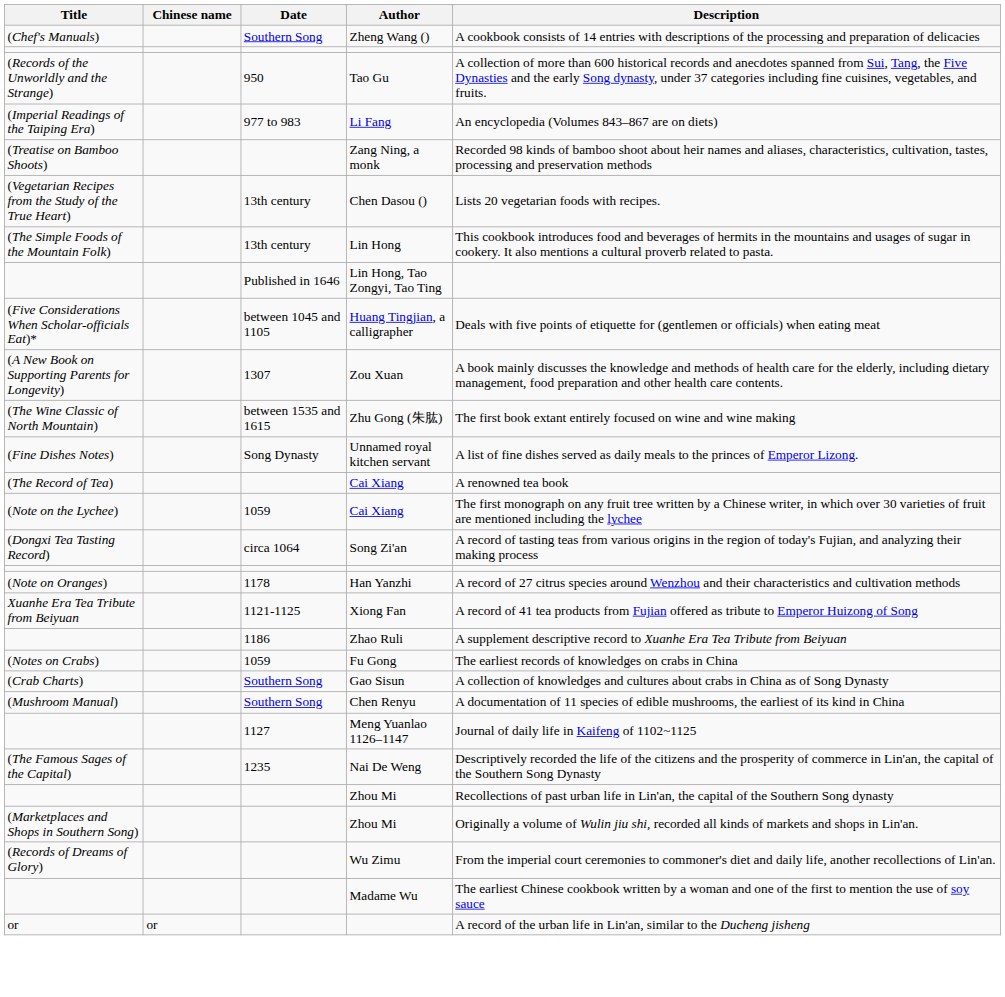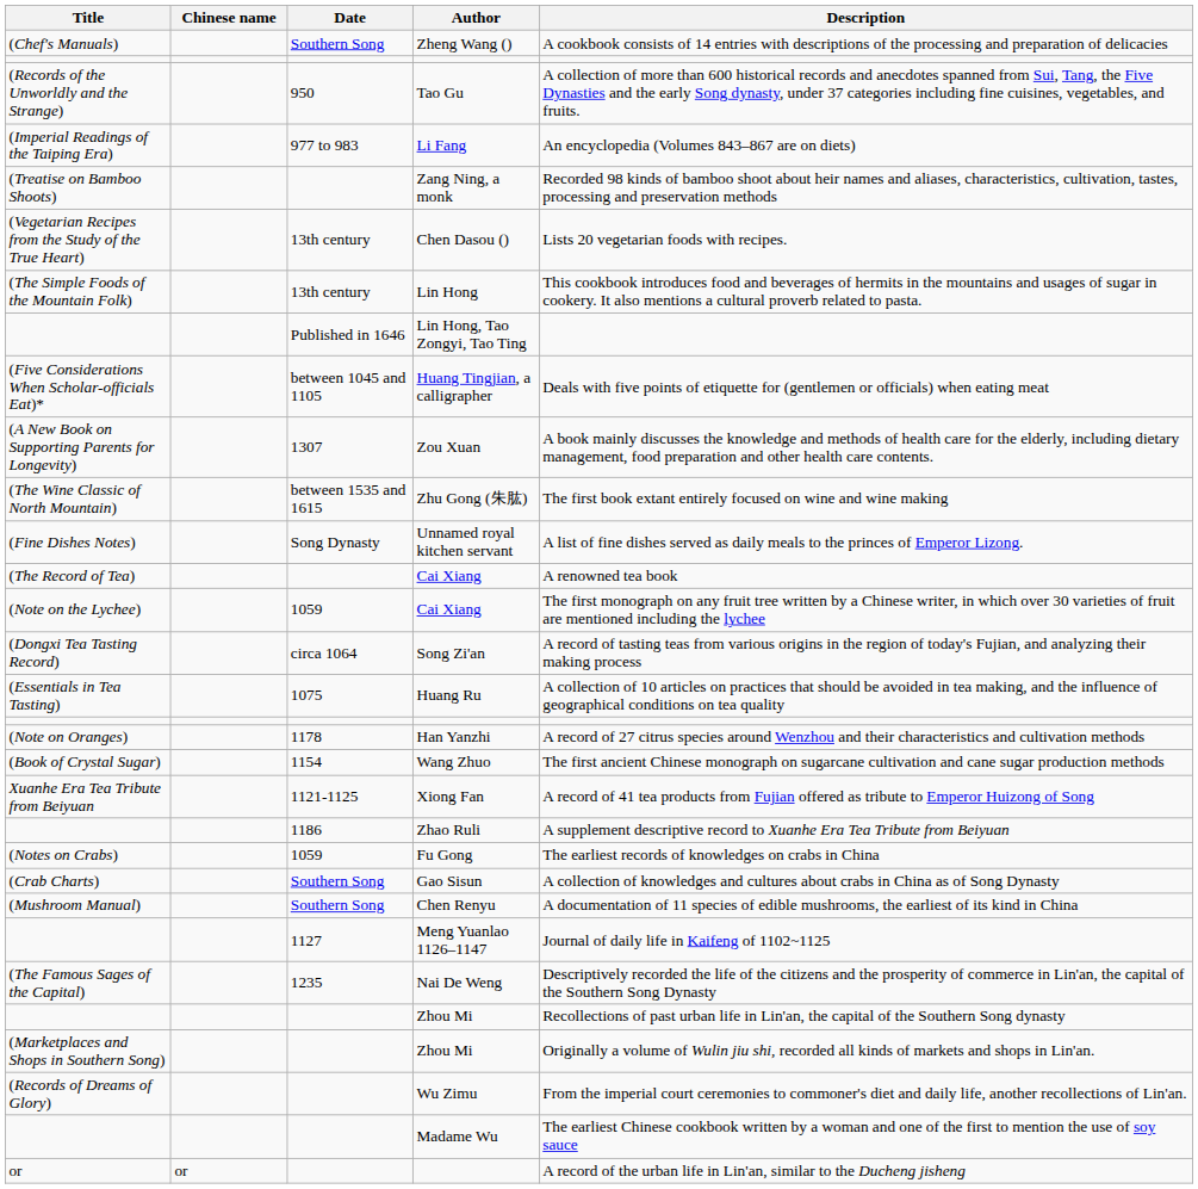+ row: (Essentials in Tea Tasting) | 1075 | Huang Ru | A collection of 10 articles on practices that should be avoided in tea making, and the influence of geographical conditions on tea quality
+ row: (Book of Crystal Sugar) | 1154 | Wang Zhuo | The first ancient Chinese monograph on sugarcane cultivation and cane sugar production methods
